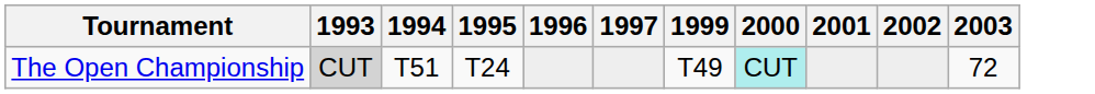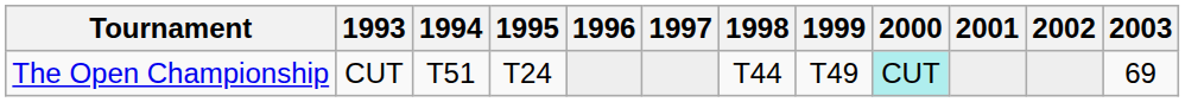+ column: 1998 | T44
The Open Championship | 1993: lightgrey background -> no background
The Open Championship | 2003: 72 -> 69
